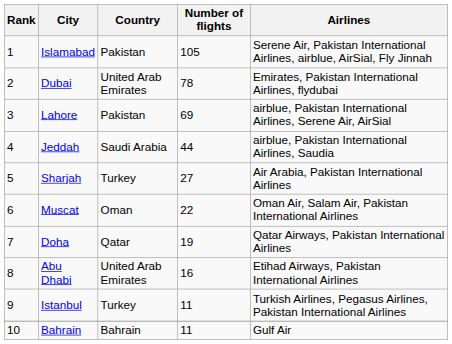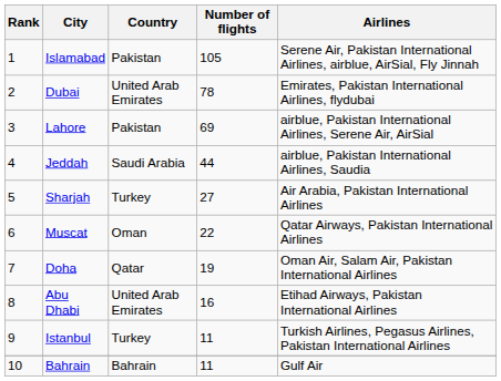Muscat | Airlines: Oman Air, Salam Air, Pakistan International Airlines -> Qatar Airways, Pakistan International Airlines
Doha | Airlines: Qatar Airways, Pakistan International Airlines -> Oman Air, Salam Air, Pakistan International Airlines
